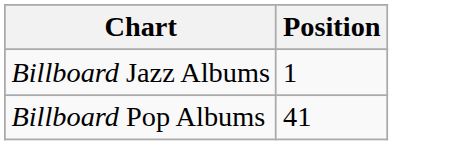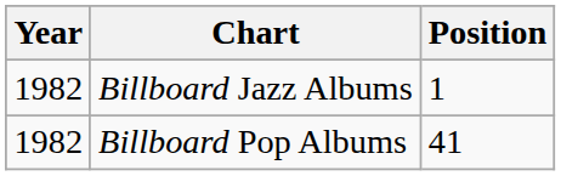+ column: Year | 1982 | 1982
